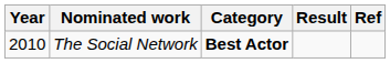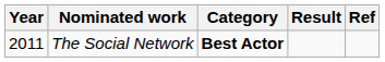The Social Network | Year: 2010 -> 2011
